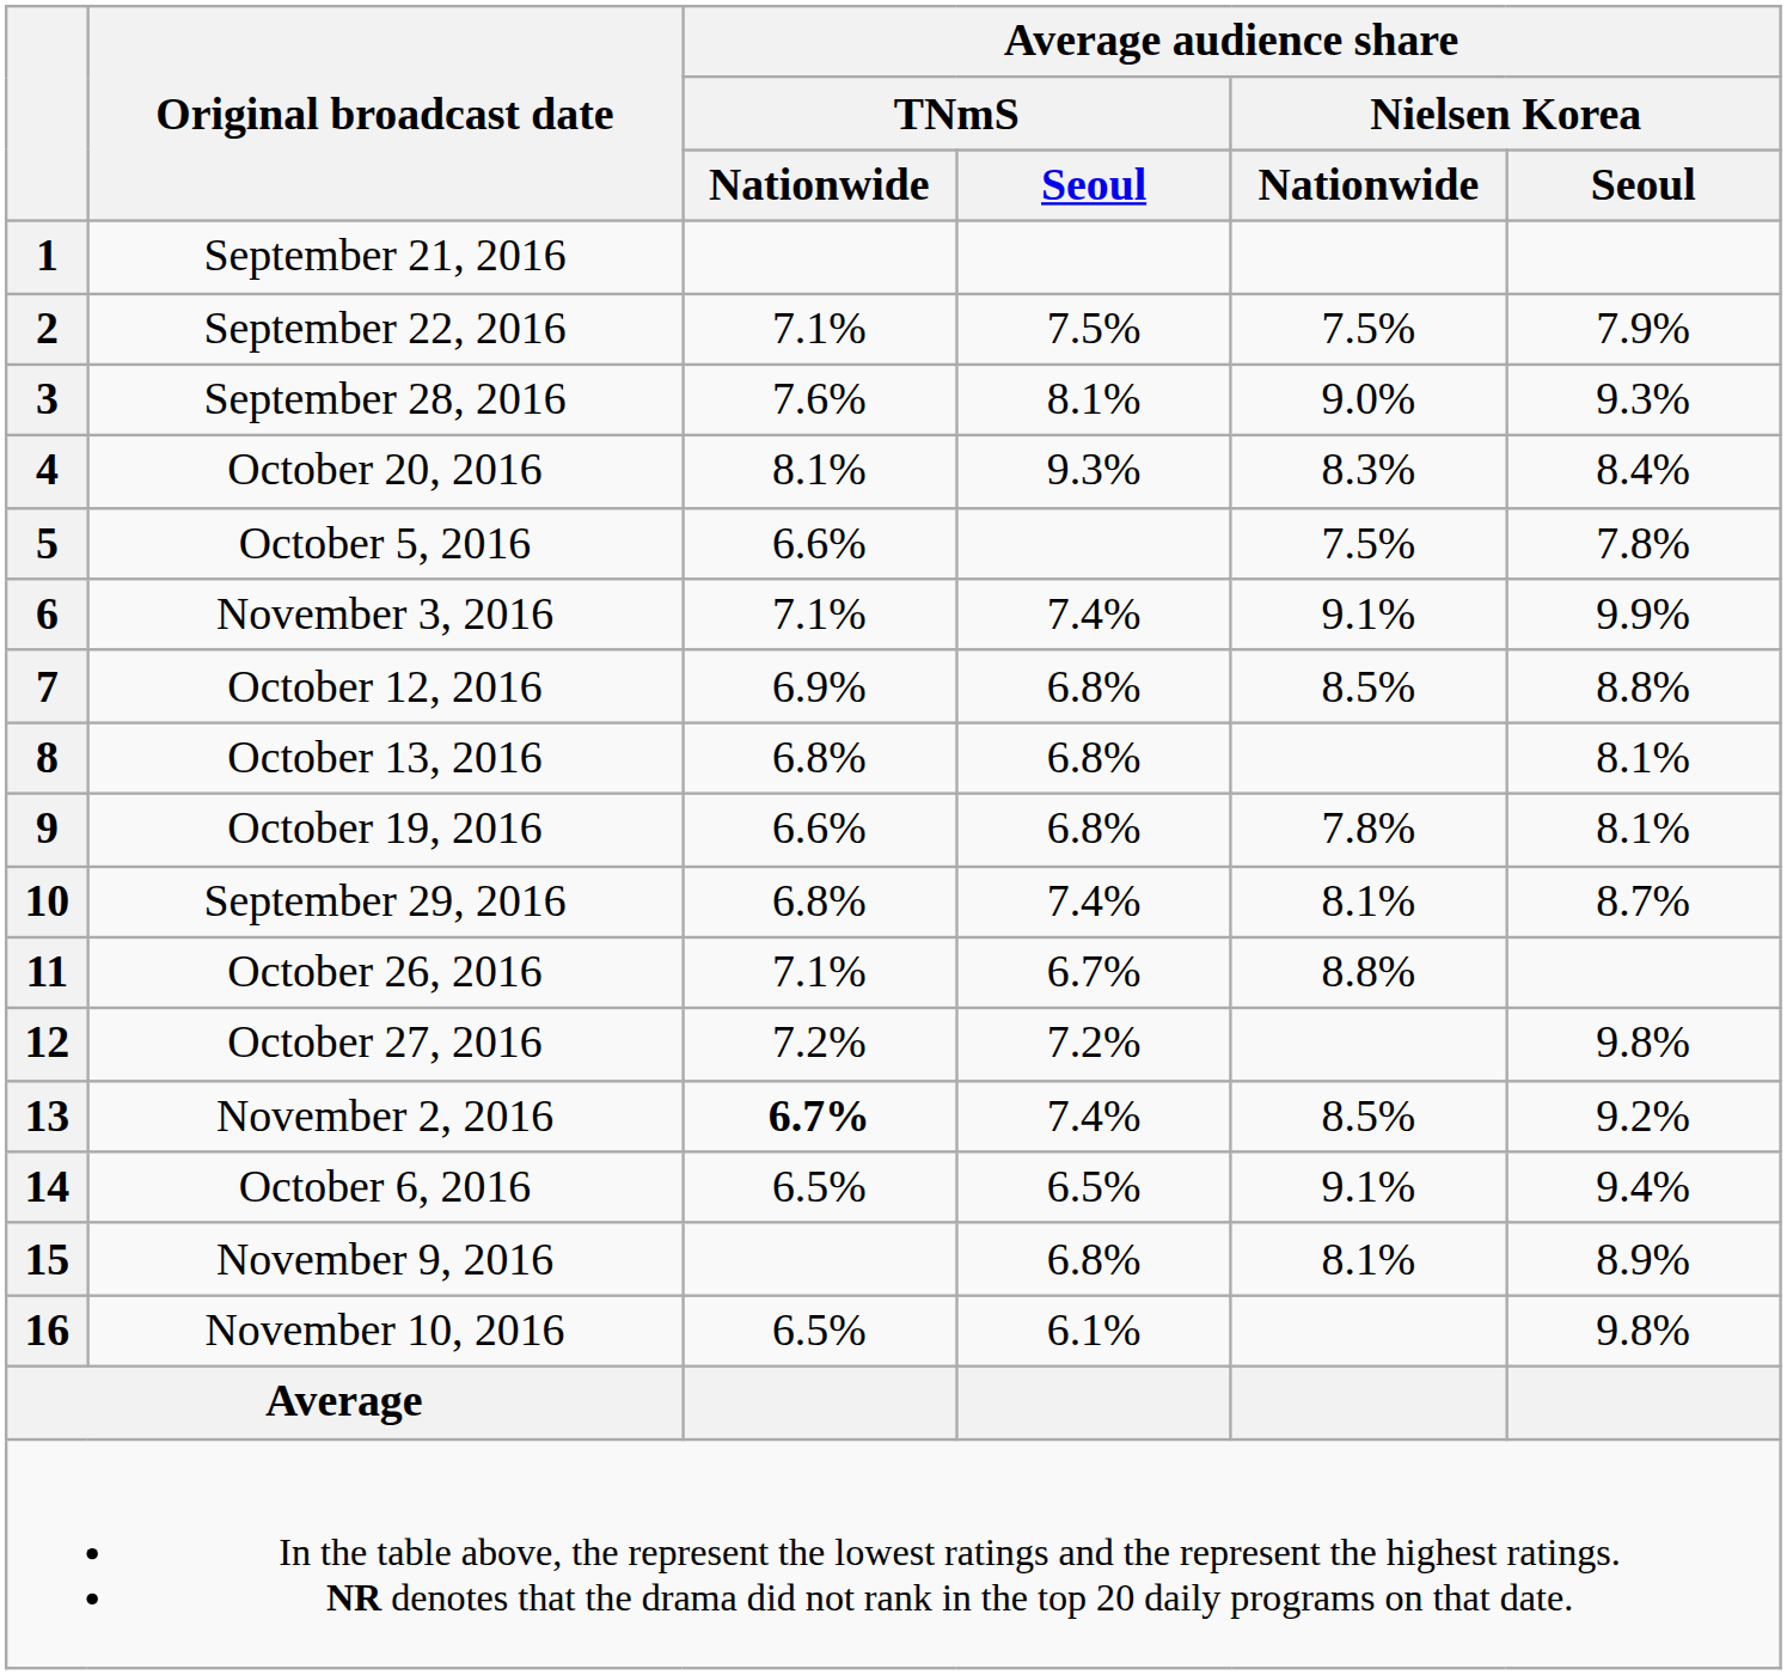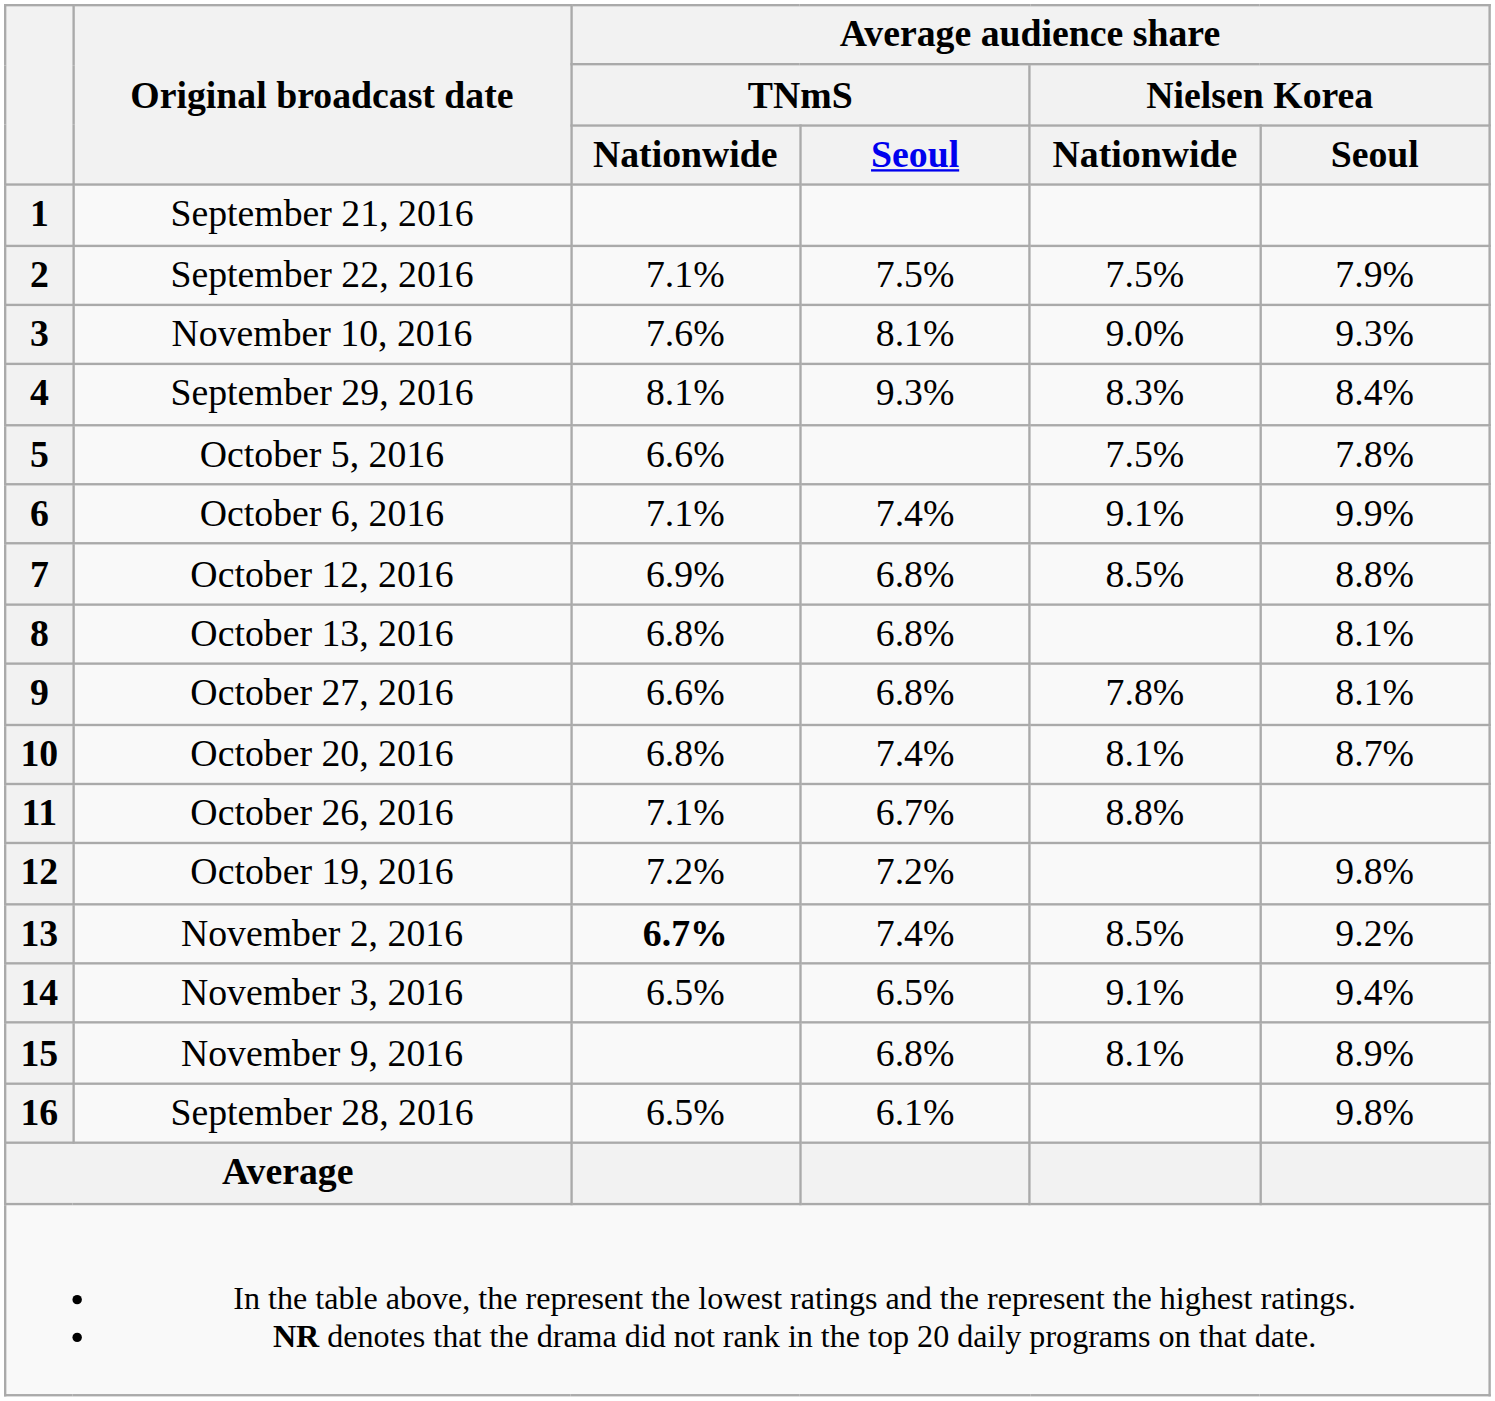3 | Original broadcast date: September 28, 2016 -> November 10, 2016
4 | Original broadcast date: October 20, 2016 -> September 29, 2016
6 | Original broadcast date: November 3, 2016 -> October 6, 2016
9 | Original broadcast date: October 19, 2016 -> October 27, 2016
10 | Original broadcast date: September 29, 2016 -> October 20, 2016
12 | Original broadcast date: October 27, 2016 -> October 19, 2016
14 | Original broadcast date: October 6, 2016 -> November 3, 2016
16 | Original broadcast date: November 10, 2016 -> September 28, 2016
